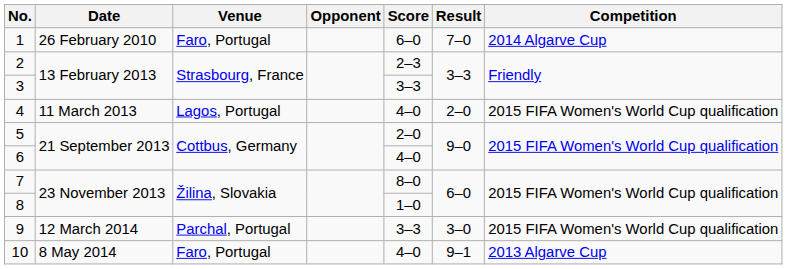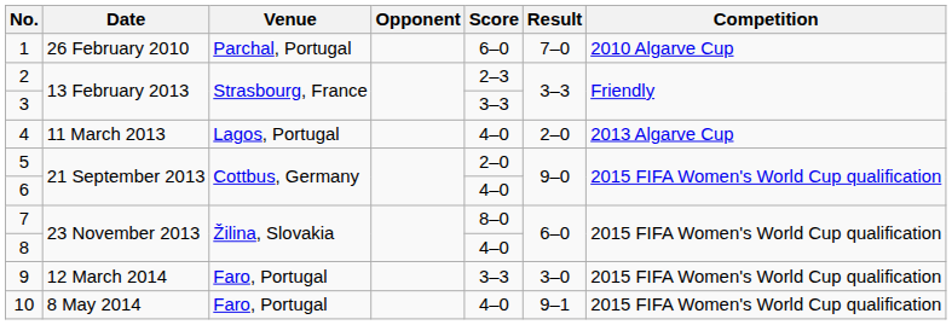1 | Venue: Faro, Portugal -> Parchal, Portugal
1 | Competition: 2014 Algarve Cup -> 2010 Algarve Cup
4 | Competition: 2015 FIFA Women's World Cup qualification -> 2013 Algarve Cup
8 | Score: 1–0 -> 4–0
9 | Venue: Parchal, Portugal -> Faro, Portugal
10 | Competition: 2013 Algarve Cup -> 2015 FIFA Women's World Cup qualification
